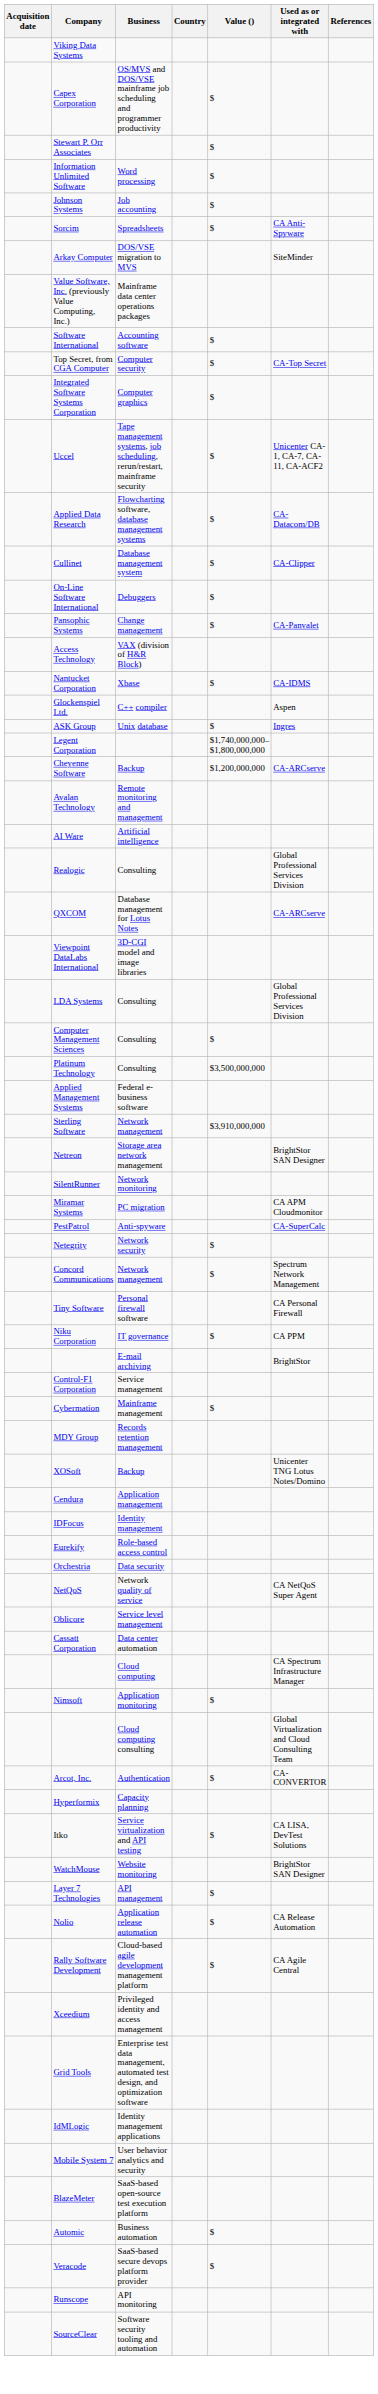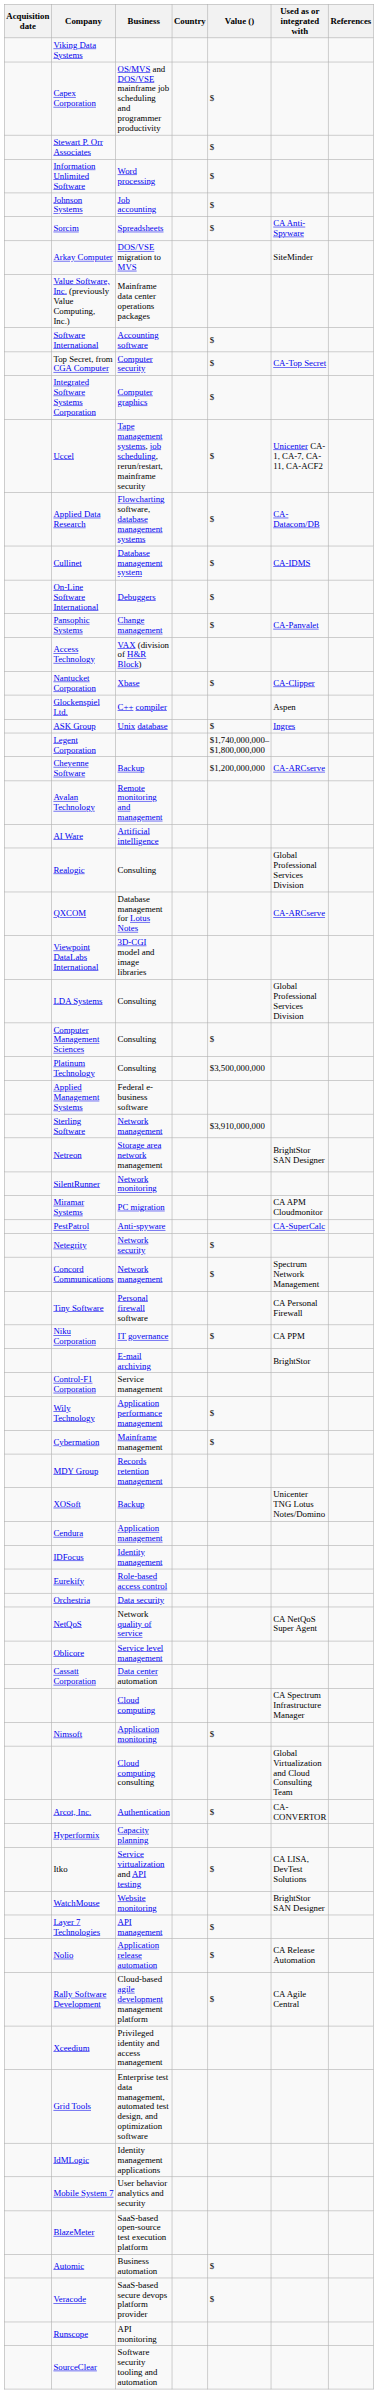Cullinet | Used as or integrated with: CA-Clipper -> CA-IDMS
Nantucket Corporation | Used as or integrated with: CA-IDMS -> CA-Clipper
+ row: Wily Technology | Application performance management | $
